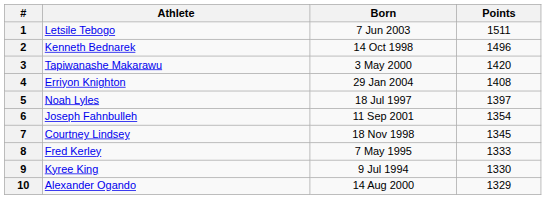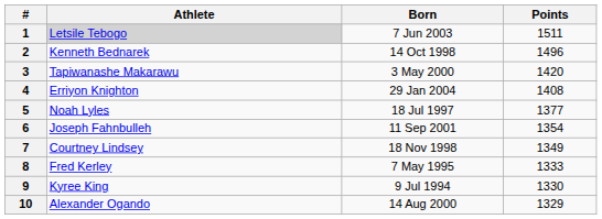1 | Athlete: no background -> lightgrey background
5 | Points: 1397 -> 1377
7 | Points: 1345 -> 1349
